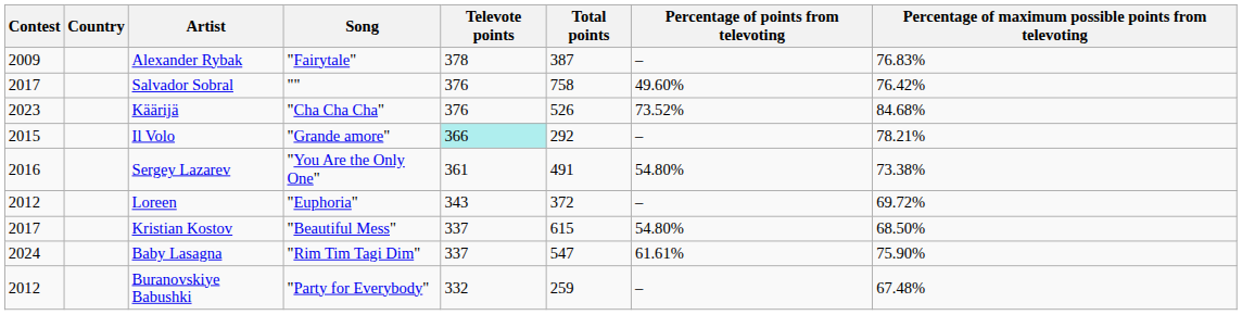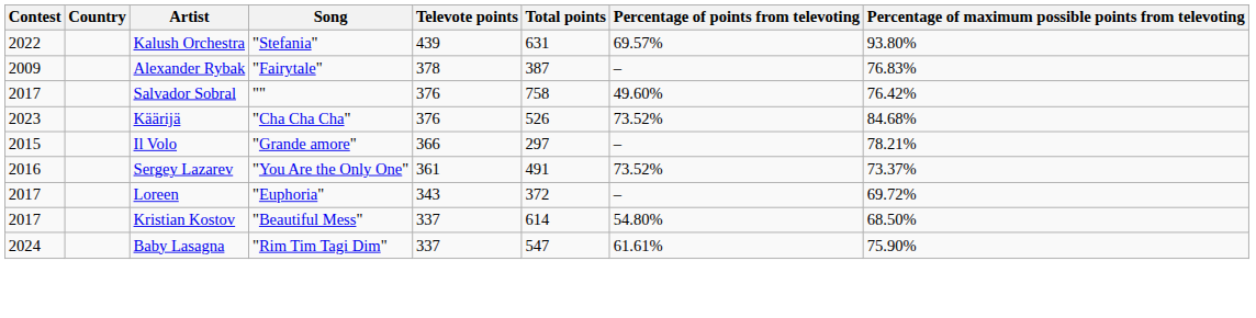+ row: 2022 | Kalush Orchestra | "Stefania" | 439 | 631 | 69.57% | 93.80%
Il Volo | Televote points: paleturquoise background -> no background
Il Volo | Total points: 292 -> 297
Sergey Lazarev | Percentage of points from televoting: 54.80% -> 73.52%
Sergey Lazarev | Percentage of maximum possible points from televoting: 73.38% -> 73.37%
Loreen | Contest: 2012 -> 2017
Kristian Kostov | Total points: 615 -> 614
- row: 2012 | Buranovskiye Babushki | "Party for Everybody" | 332 | 259 | – | 67.48%
